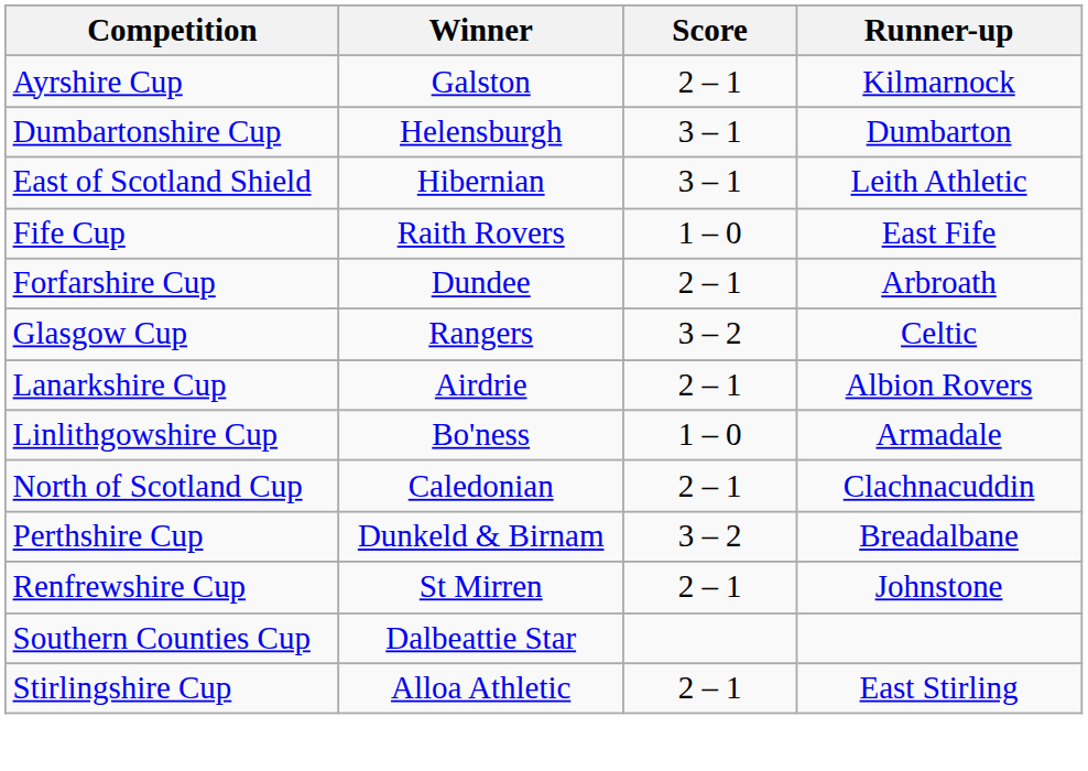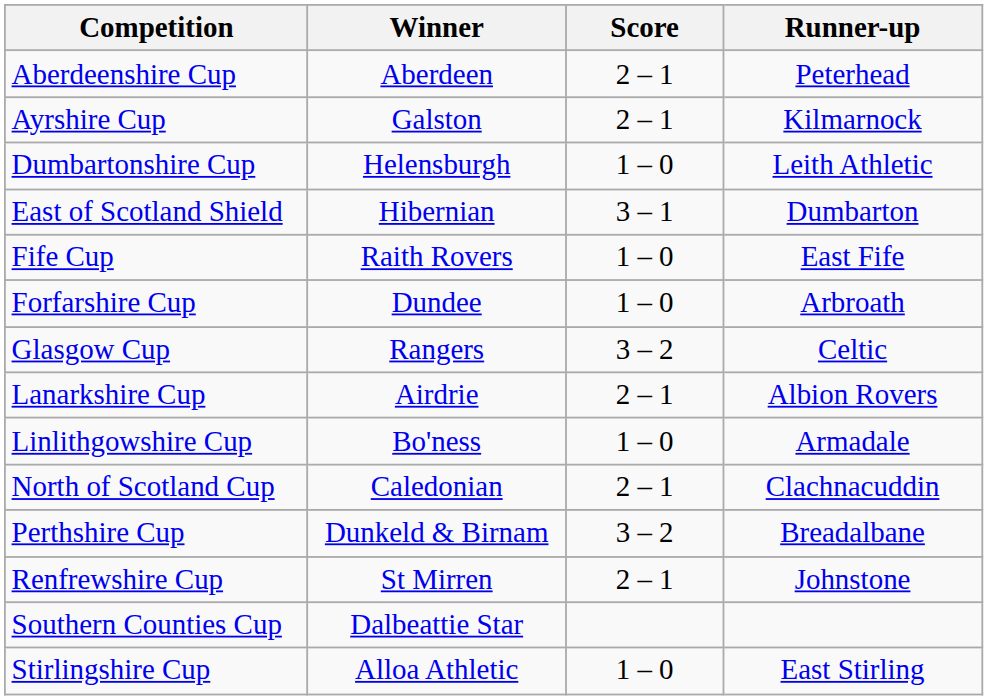+ row: Aberdeenshire Cup | Aberdeen | 2 – 1 | Peterhead
Dumbartonshire Cup | Score: 3 – 1 -> 1 – 0
Dumbartonshire Cup | Runner-up: Dumbarton -> Leith Athletic
East of Scotland Shield | Runner-up: Leith Athletic -> Dumbarton
Forfarshire Cup | Score: 2 – 1 -> 1 – 0
Stirlingshire Cup | Score: 2 – 1 -> 1 – 0
